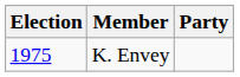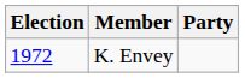K. Envey | Election: 1975 -> 1972
